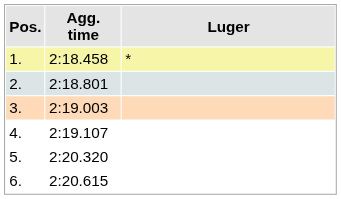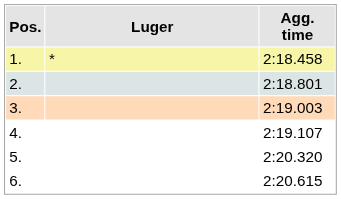columns swapped: Luger <-> Agg. time
